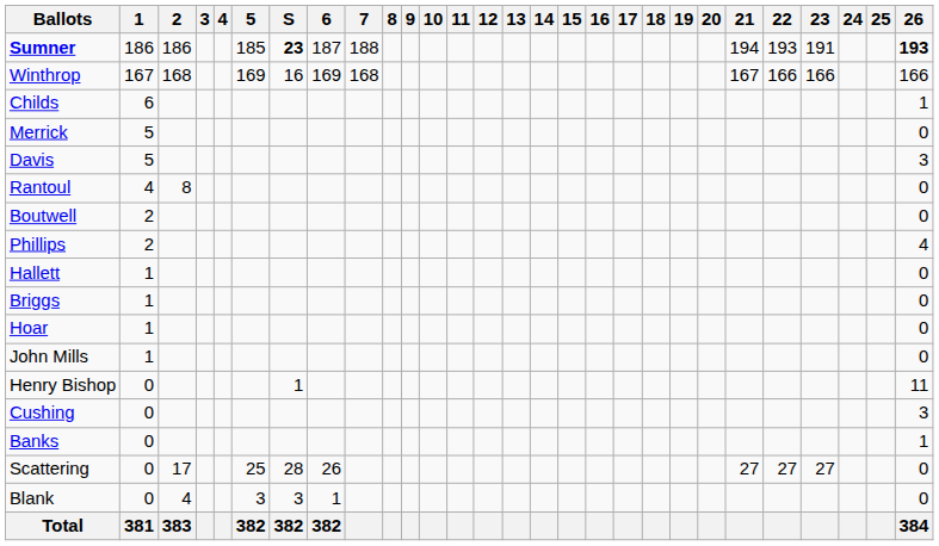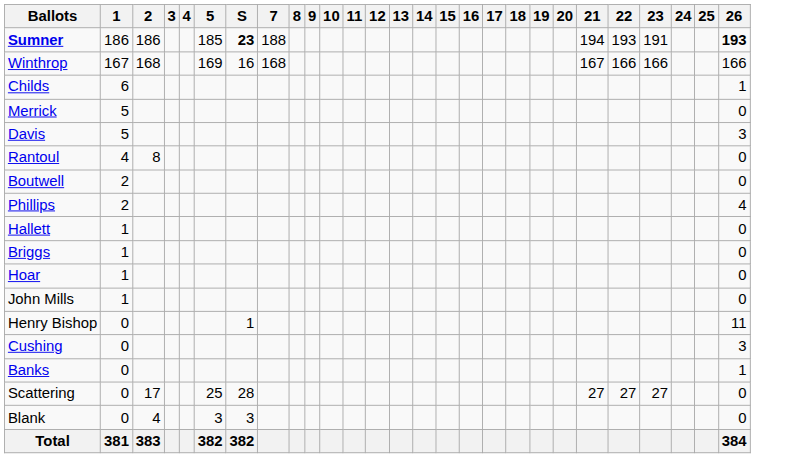- column: 6 | 187 | 169 | 26 | 1 | 382
